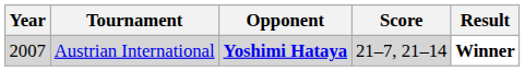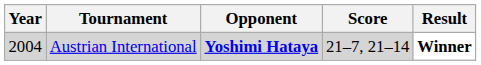Austrian International | Year: 2007 -> 2004
